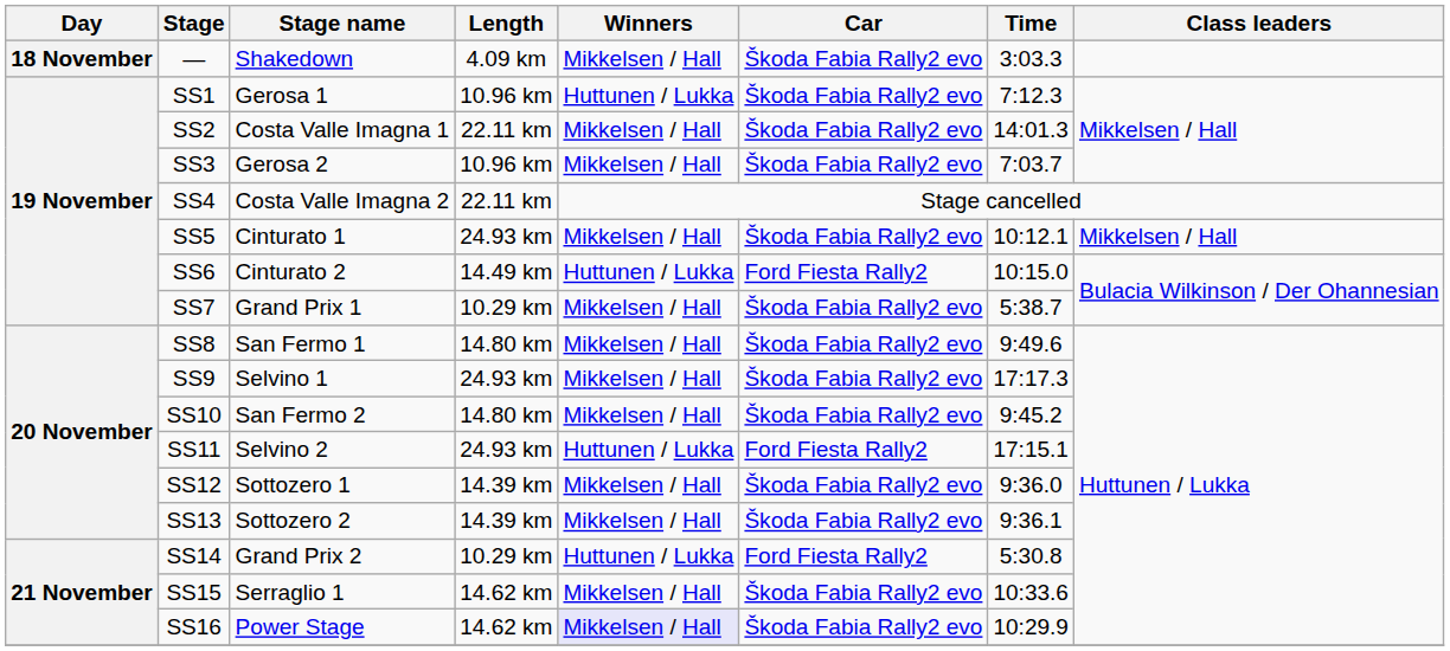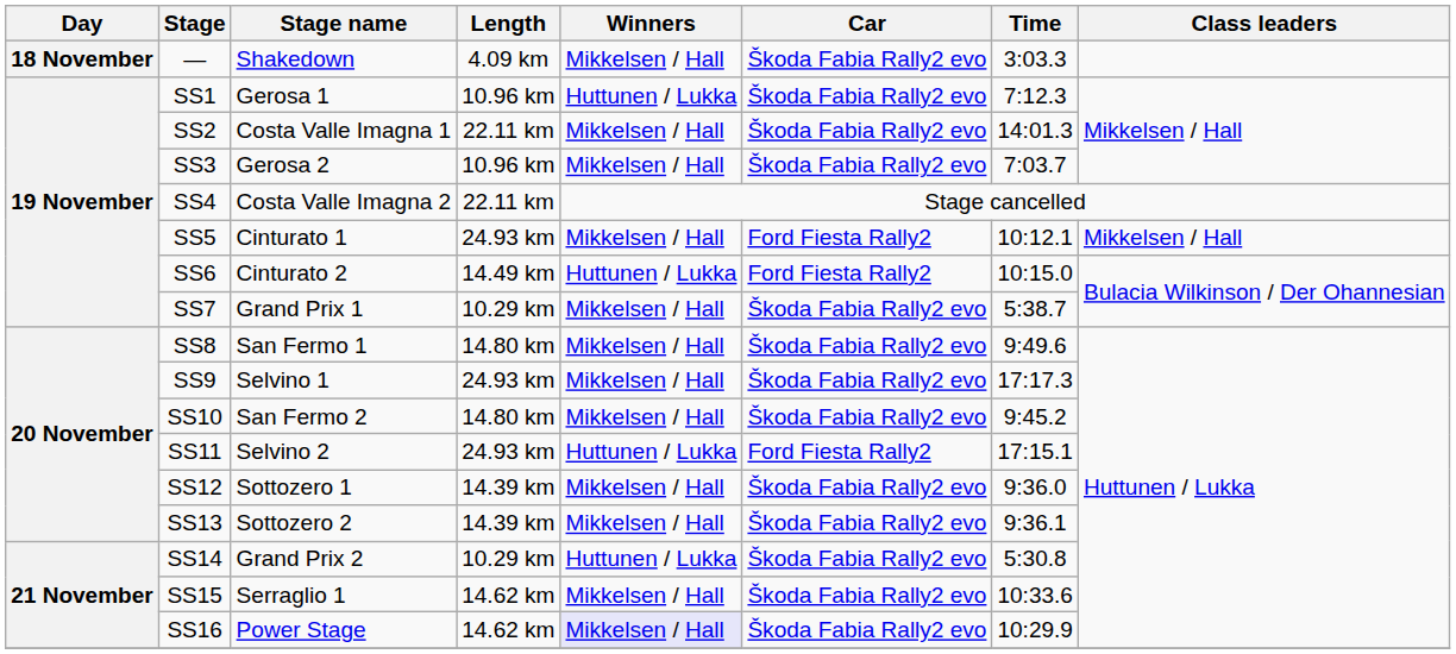SS5 | Car: Škoda Fabia Rally2 evo -> Ford Fiesta Rally2
SS14 | Car: Ford Fiesta Rally2 -> Škoda Fabia Rally2 evo
